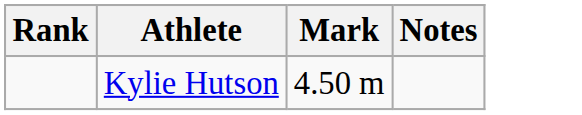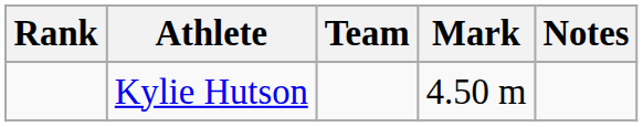+ column: Team
